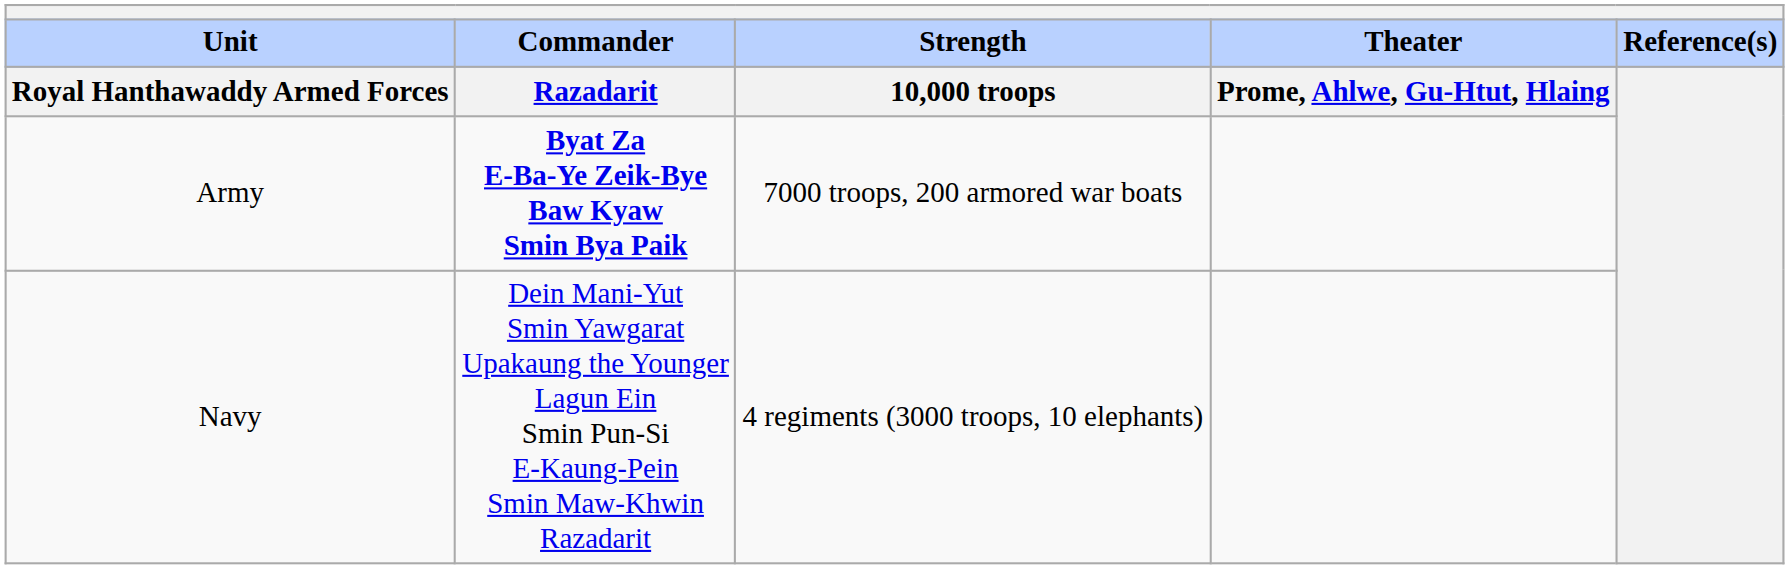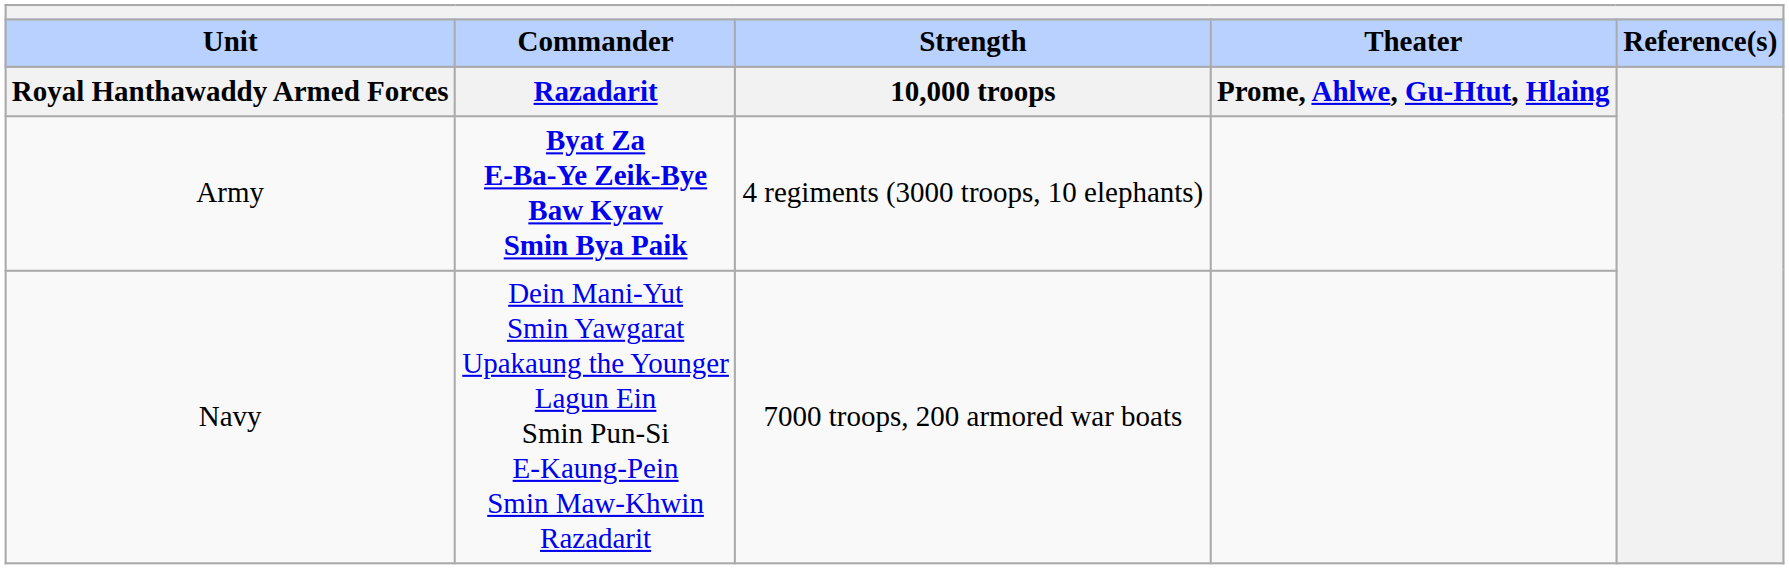Army | Strength / 10,000 troops: 7000 troops, 200 armored war boats -> 4 regiments (3000 troops, 10 elephants)
Navy | Strength / 10,000 troops: 4 regiments (3000 troops, 10 elephants) -> 7000 troops, 200 armored war boats
